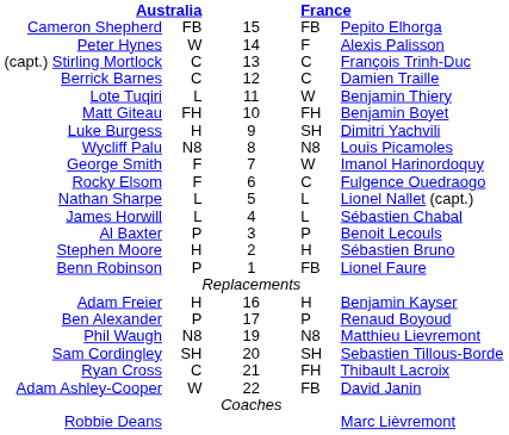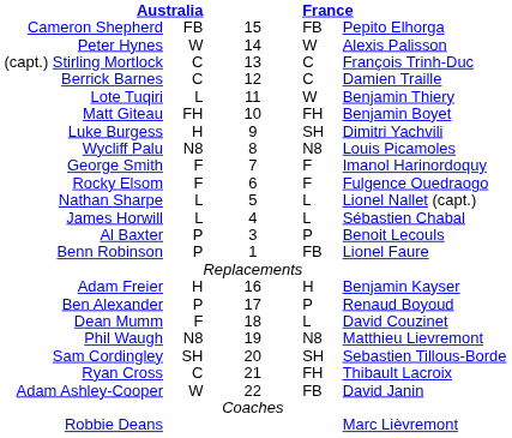Peter Hynes | column 4: F -> W
George Smith | column 4: W -> F
Rocky Elsom | column 4: C -> F
- row: Stephen Moore | H | 2 | H | Sébastien Bruno
+ row: Dean Mumm | F | 18 | L | David Couzinet
